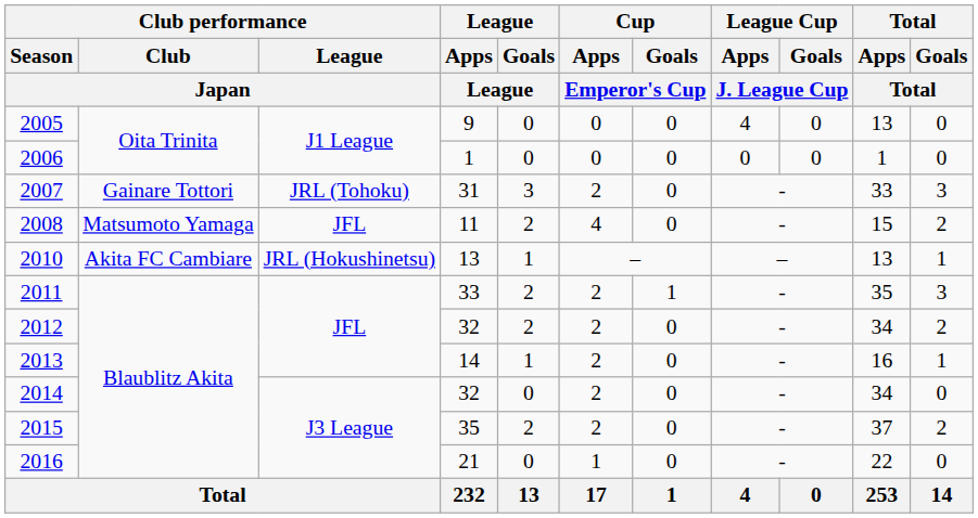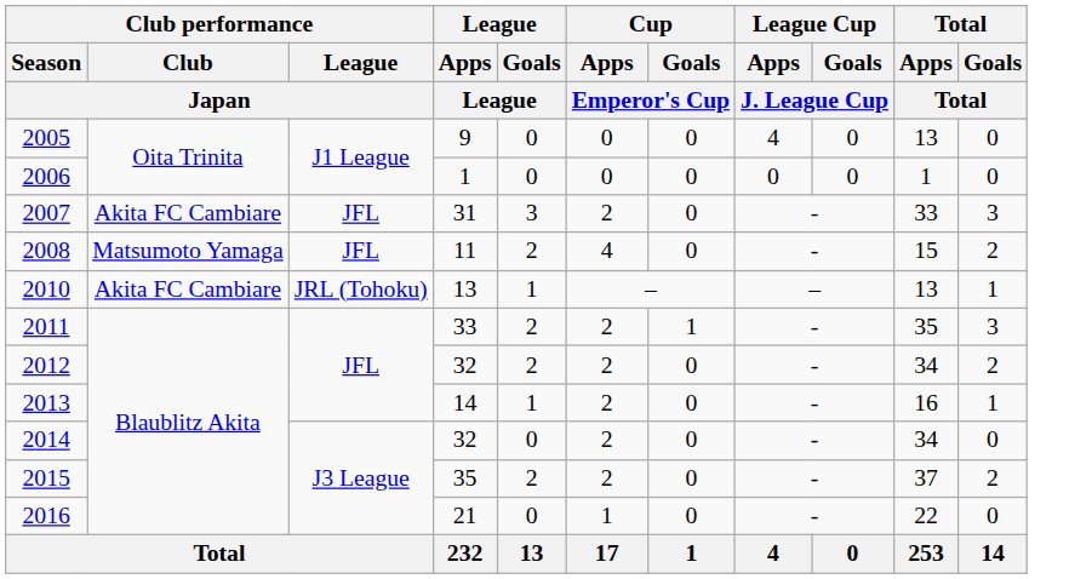2007 | Club performance / Club / Japan: Gainare Tottori -> Akita FC Cambiare
2007 | Club performance / League / Japan: JRL (Tohoku) -> JFL
2010 | Club performance / League / Japan: JRL (Hokushinetsu) -> JRL (Tohoku)
